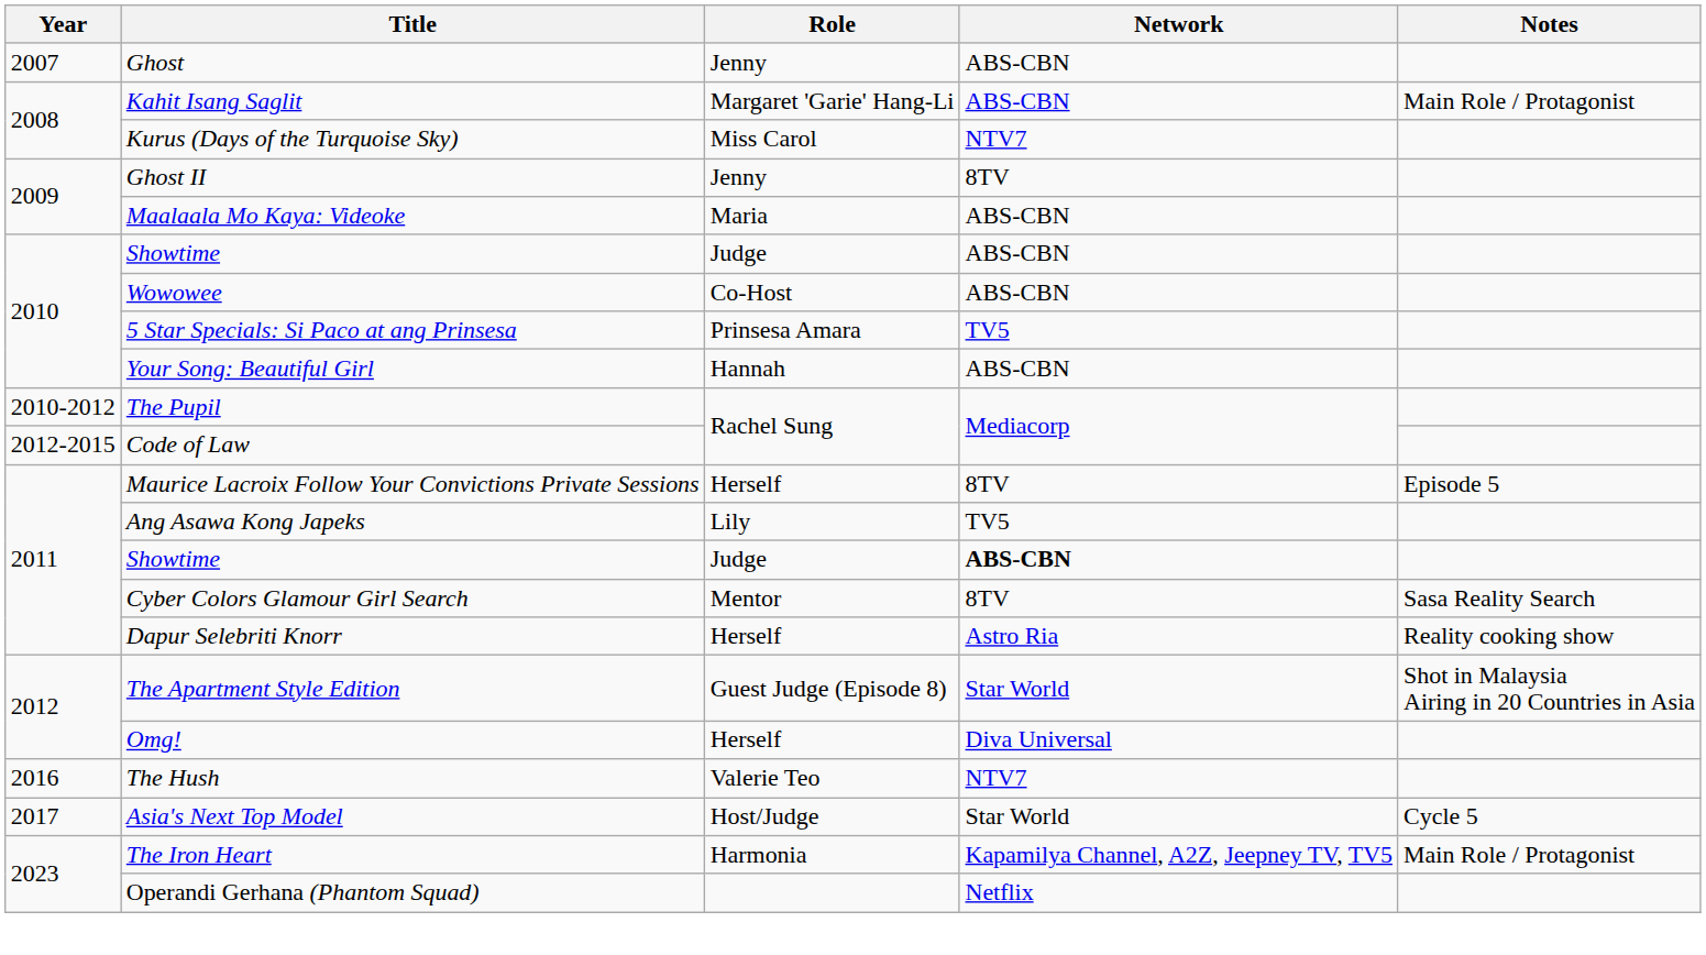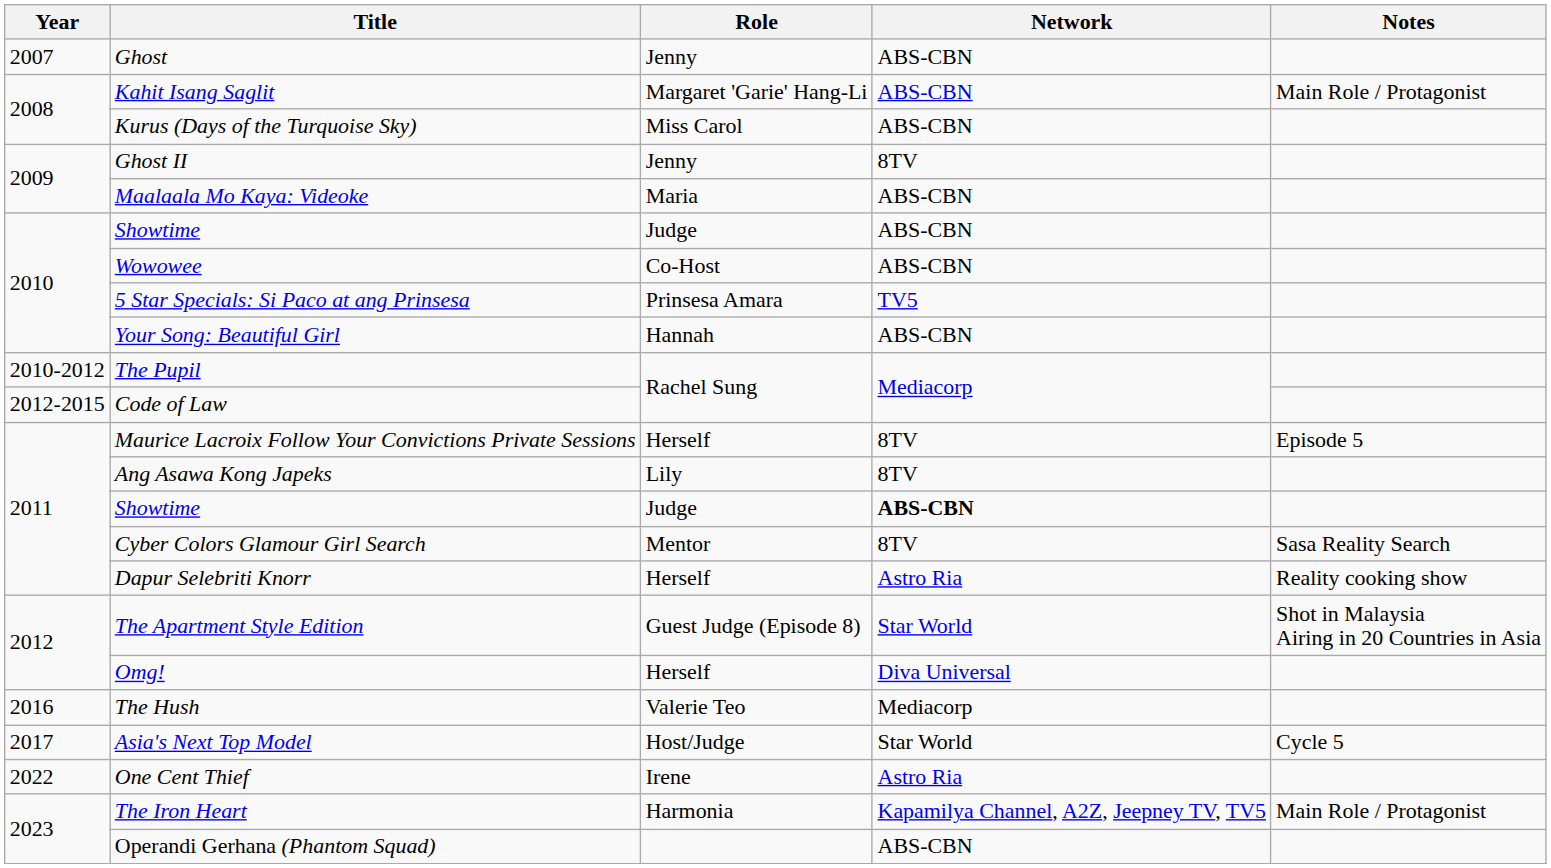Kurus (Days of the Turquoise Sky) | Network: NTV7 -> ABS-CBN
Ang Asawa Kong Japeks | Network: TV5 -> 8TV
The Hush | Network: NTV7 -> Mediacorp
+ row: 2022 | One Cent Thief | Irene | Astro Ria
Operandi Gerhana (Phantom Squad) | Network: Netflix -> ABS-CBN
